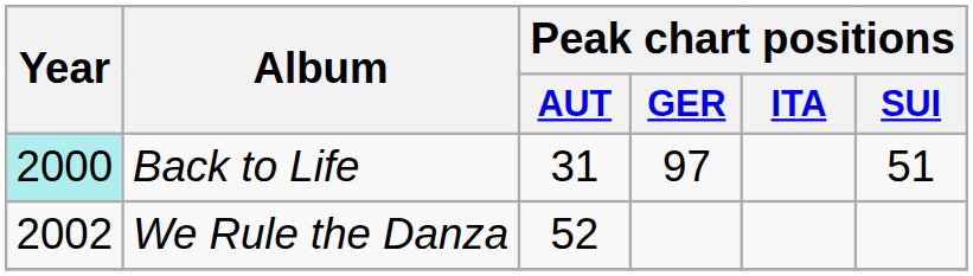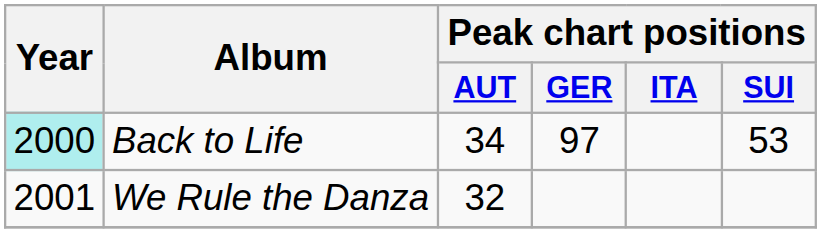Back to Life | Peak chart positions / AUT: 31 -> 34
Back to Life | Peak chart positions / SUI: 51 -> 53
We Rule the Danza | Year: 2002 -> 2001
We Rule the Danza | Peak chart positions / AUT: 52 -> 32
